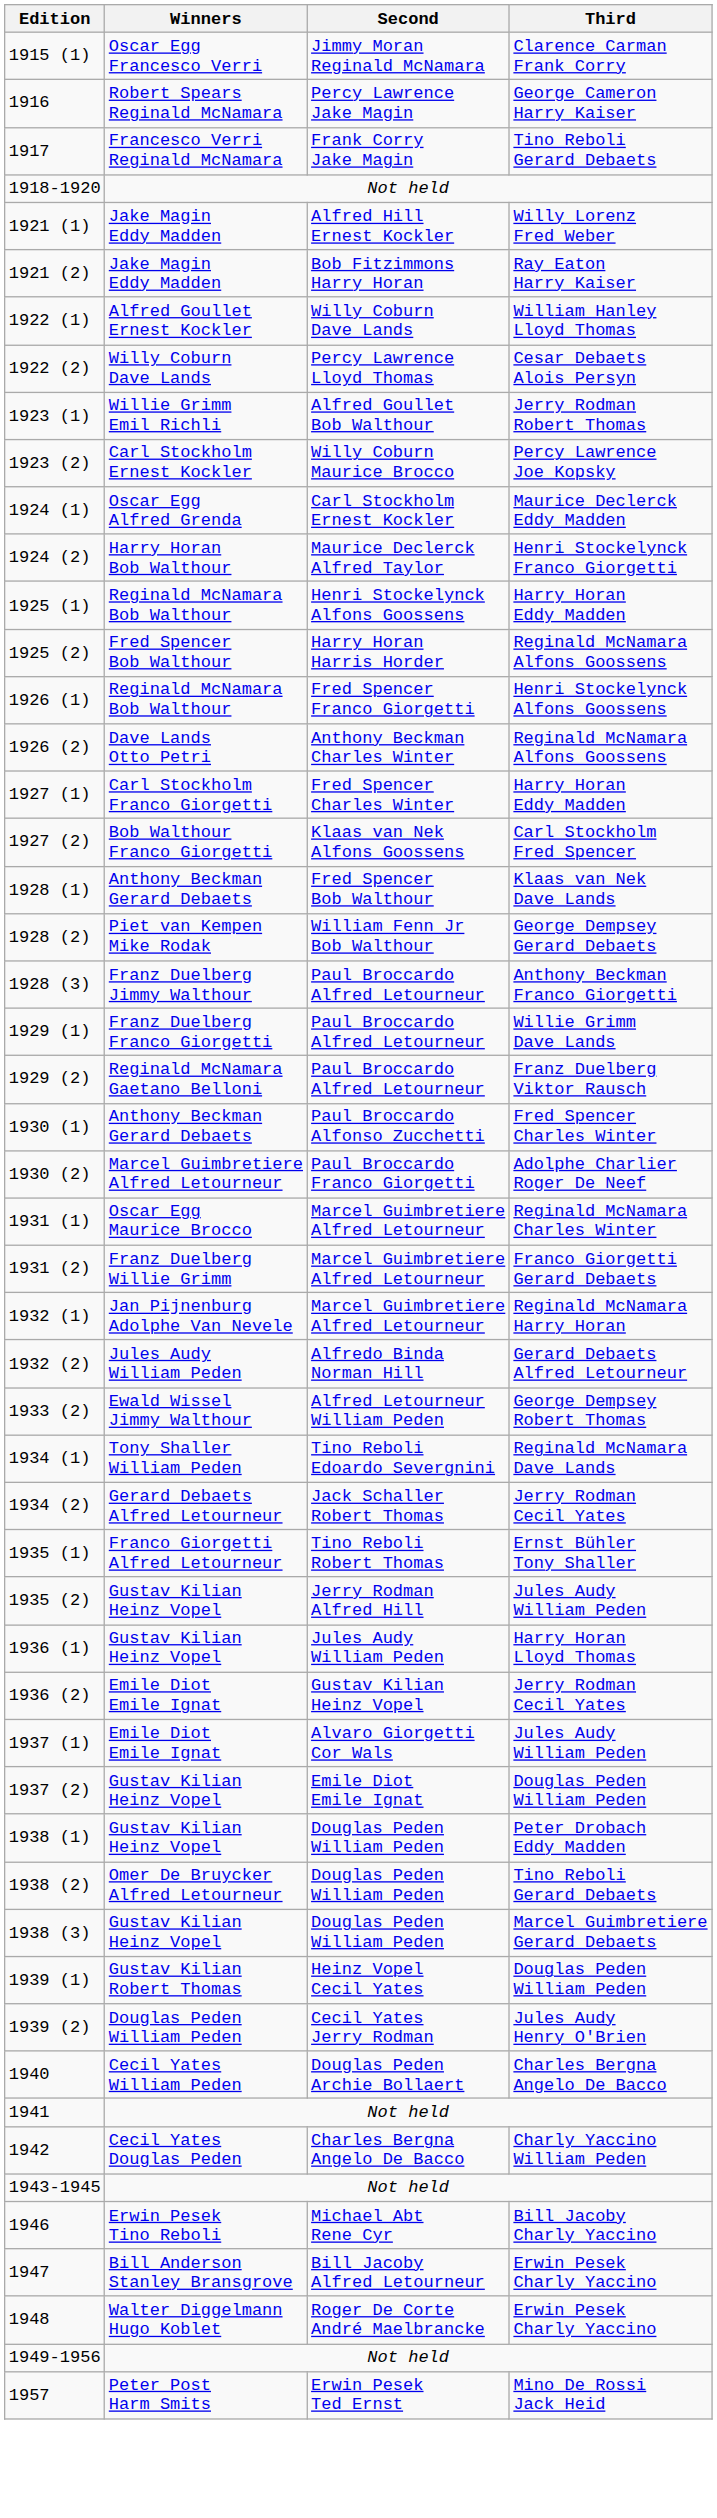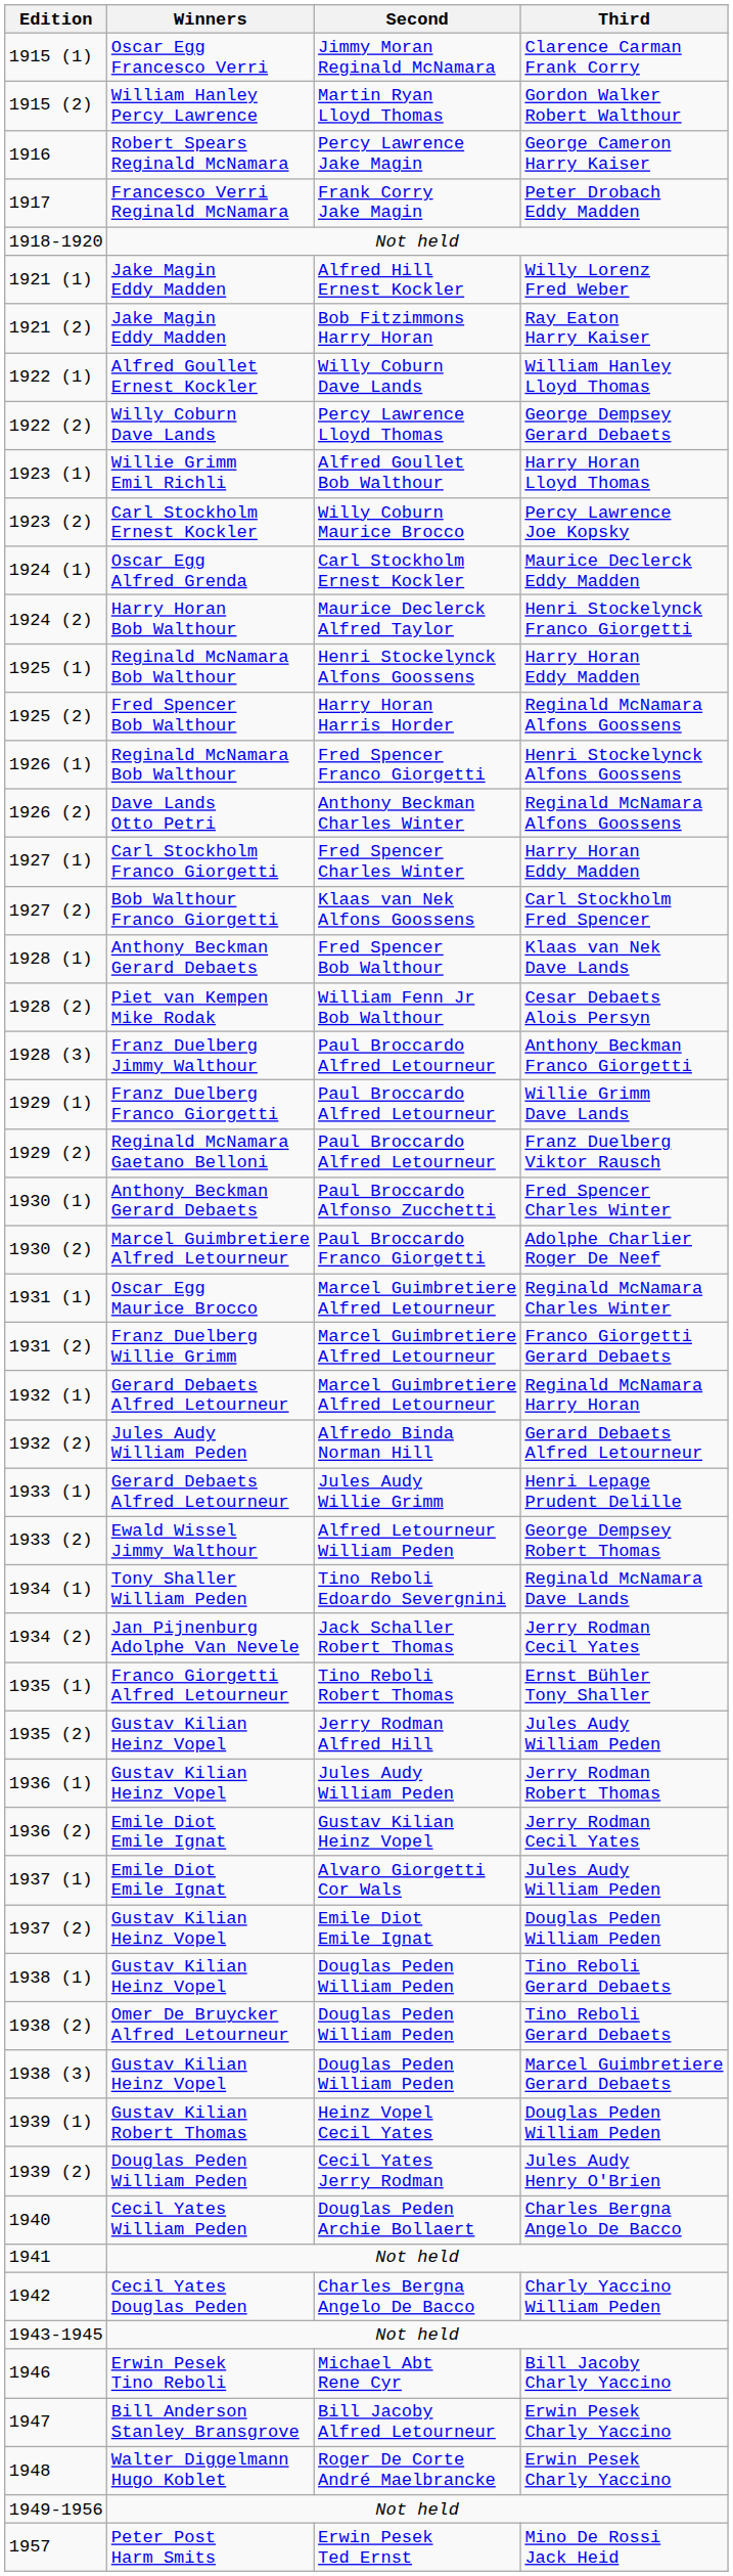+ row: 1915 (2) | William Hanley Percy Lawrence | Martin Ryan Lloyd Thomas | Gordon Walker Robert Walthour
1917 | Third: Tino Reboli Gerard Debaets -> Peter Drobach Eddy Madden
1922 (2) | Third: Cesar Debaets Alois Persyn -> George Dempsey Gerard Debaets
1923 (1) | Third: Jerry Rodman Robert Thomas -> Harry Horan Lloyd Thomas
1928 (2) | Third: George Dempsey Gerard Debaets -> Cesar Debaets Alois Persyn
1932 (1) | Winners: Jan Pijnenburg Adolphe Van Nevele -> Gerard Debaets Alfred Letourneur
+ row: 1933 (1) | Gerard Debaets Alfred Letourneur | Jules Audy Willie Grimm | Henri Lepage Prudent Delille
1934 (2) | Winners: Gerard Debaets Alfred Letourneur -> Jan Pijnenburg Adolphe Van Nevele
1936 (1) | Third: Harry Horan Lloyd Thomas -> Jerry Rodman Robert Thomas
1938 (1) | Third: Peter Drobach Eddy Madden -> Tino Reboli Gerard Debaets
